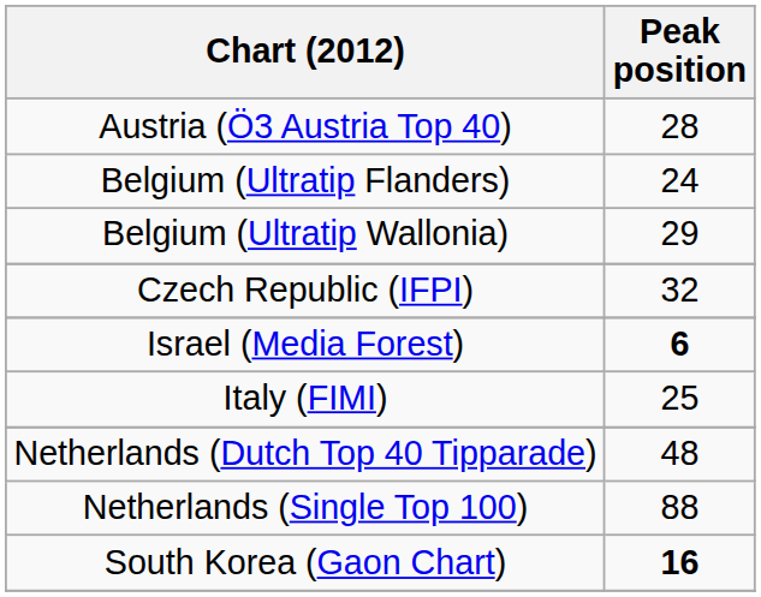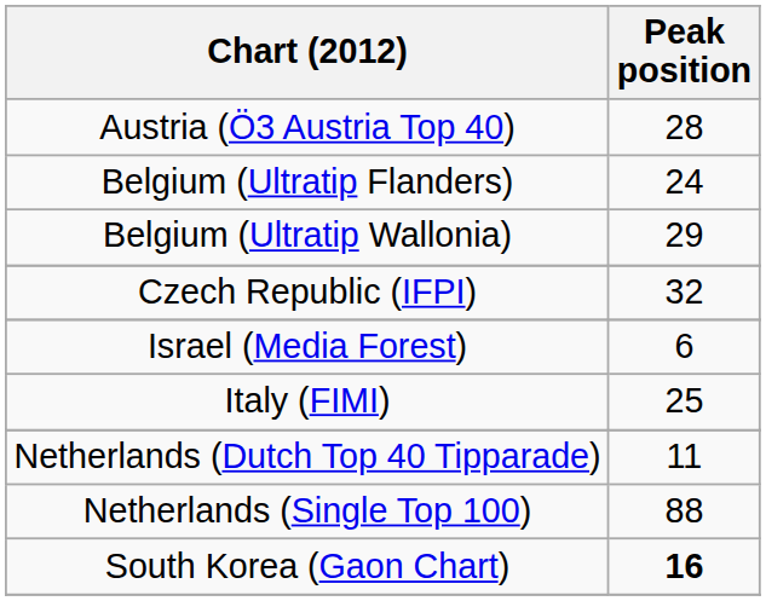Israel (Media Forest) | Peak position: bold -> normal
Netherlands (Dutch Top 40 Tipparade) | Peak position: 48 -> 11
